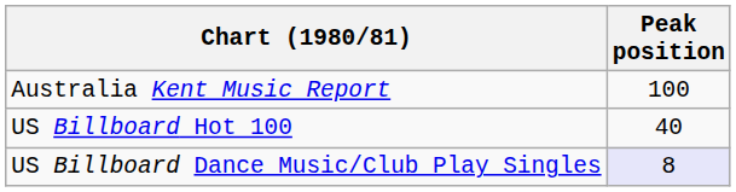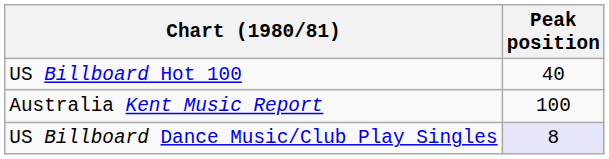rows swapped: Australia Kent Music Report <-> US Billboard Hot 100
